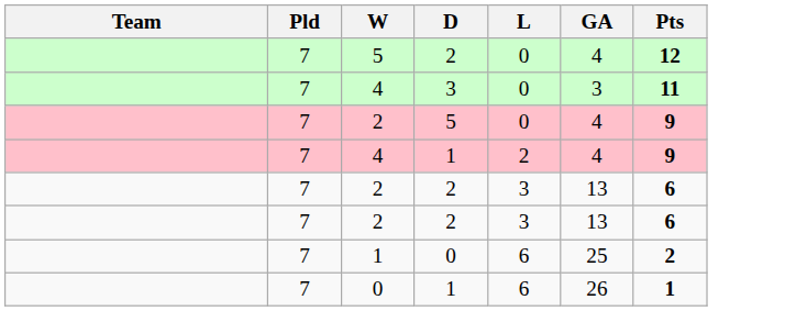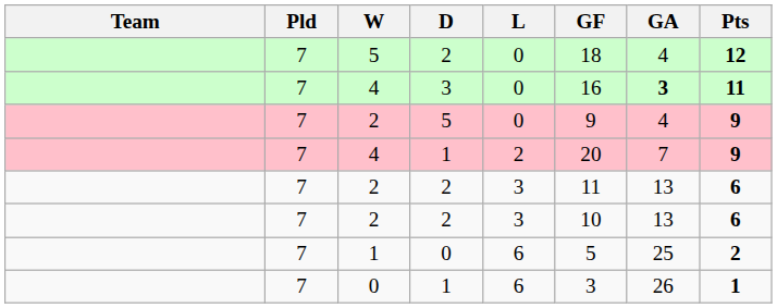+ column: GF | 18 | 16 | 9 | 20 | 11 | 10 | 5 | 3
4 / 3 | GA: normal -> bold
4 / 1 | GA: 4 -> 7
